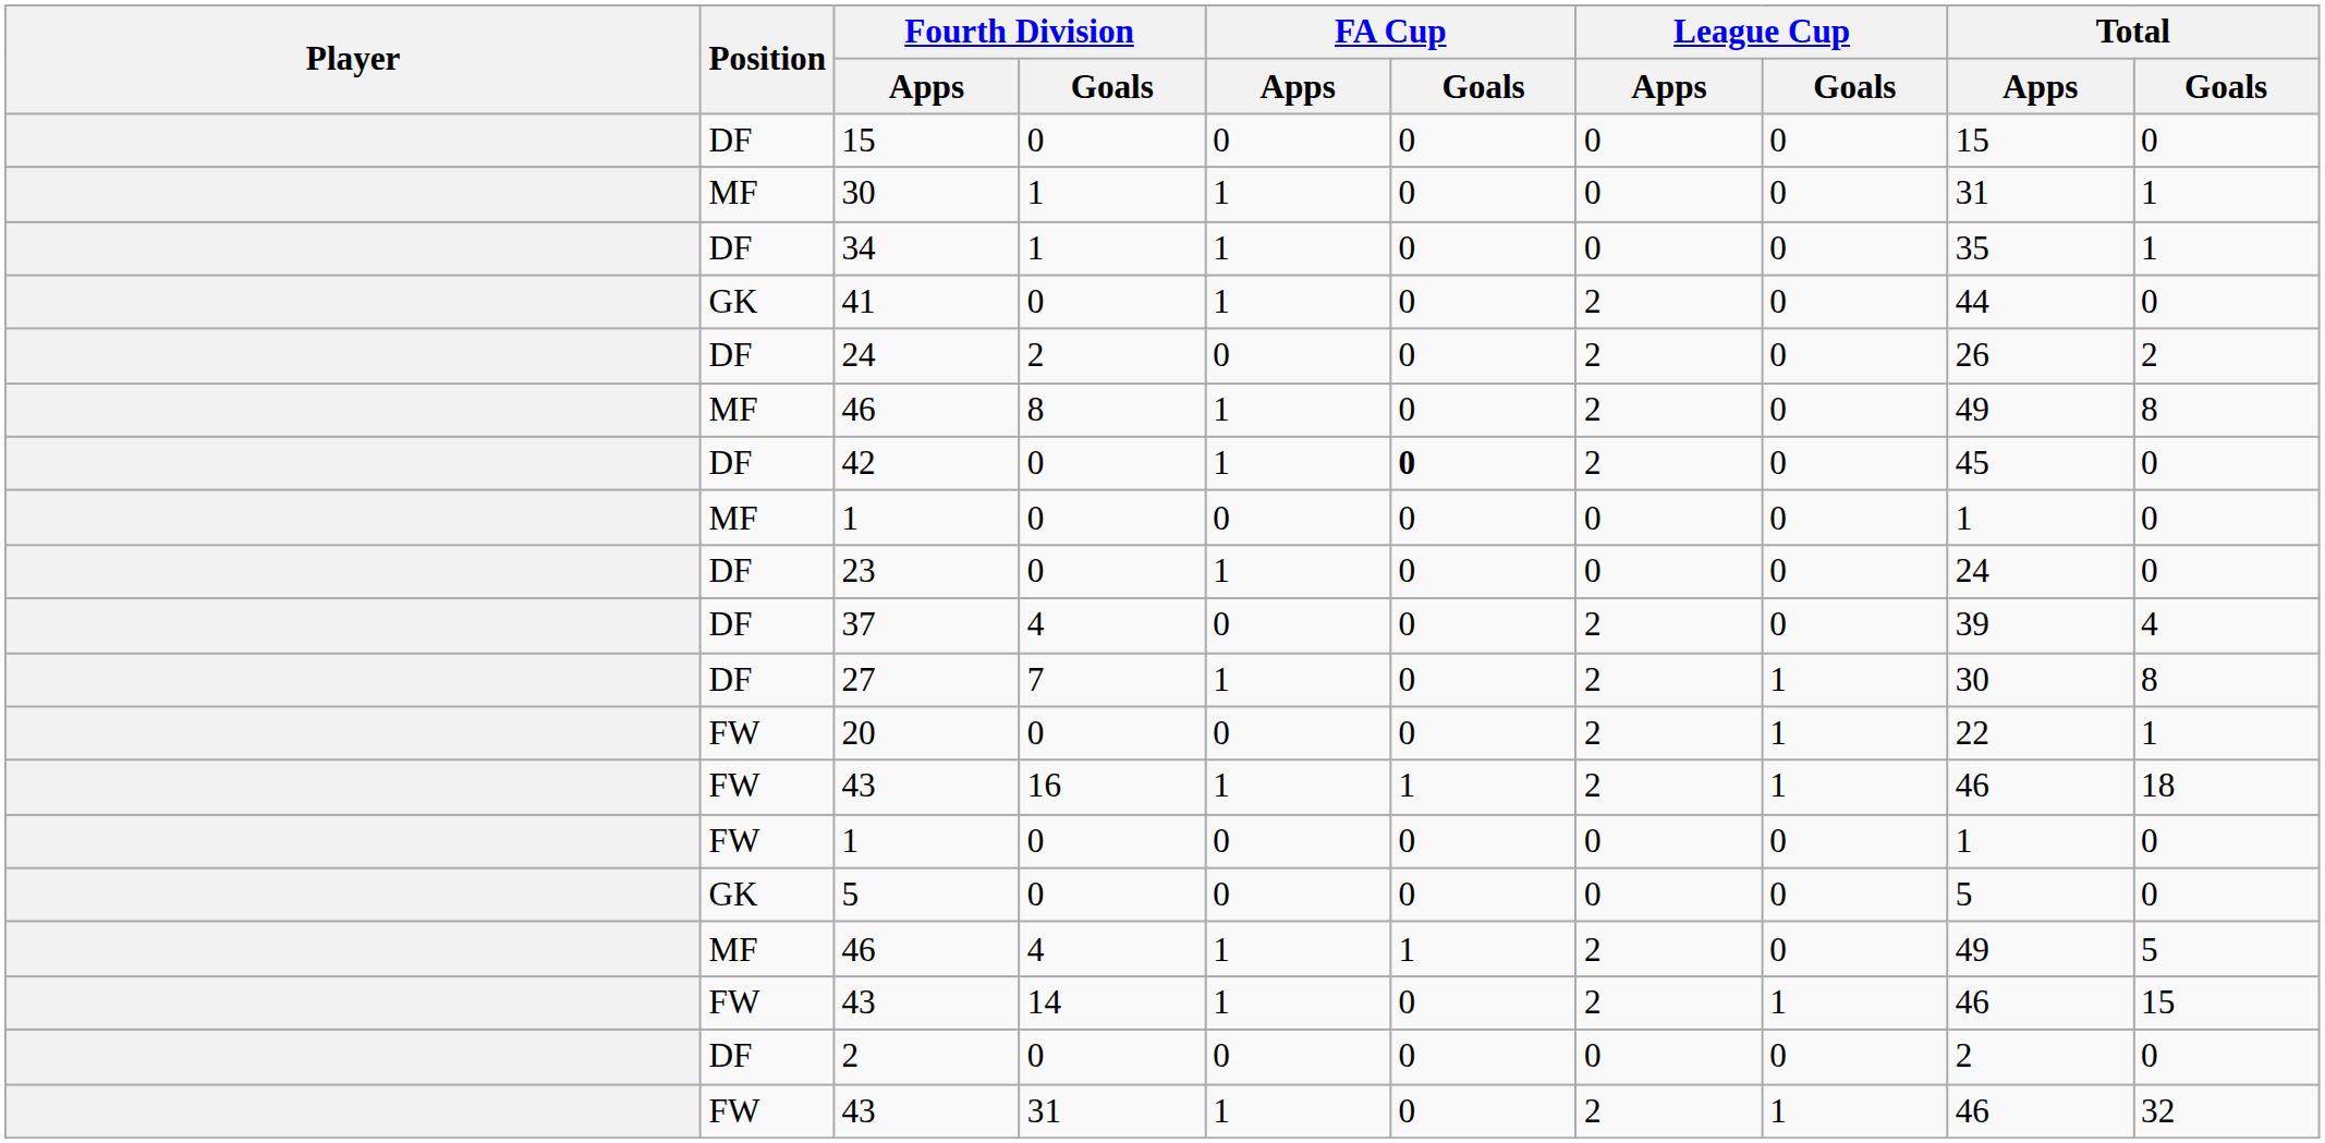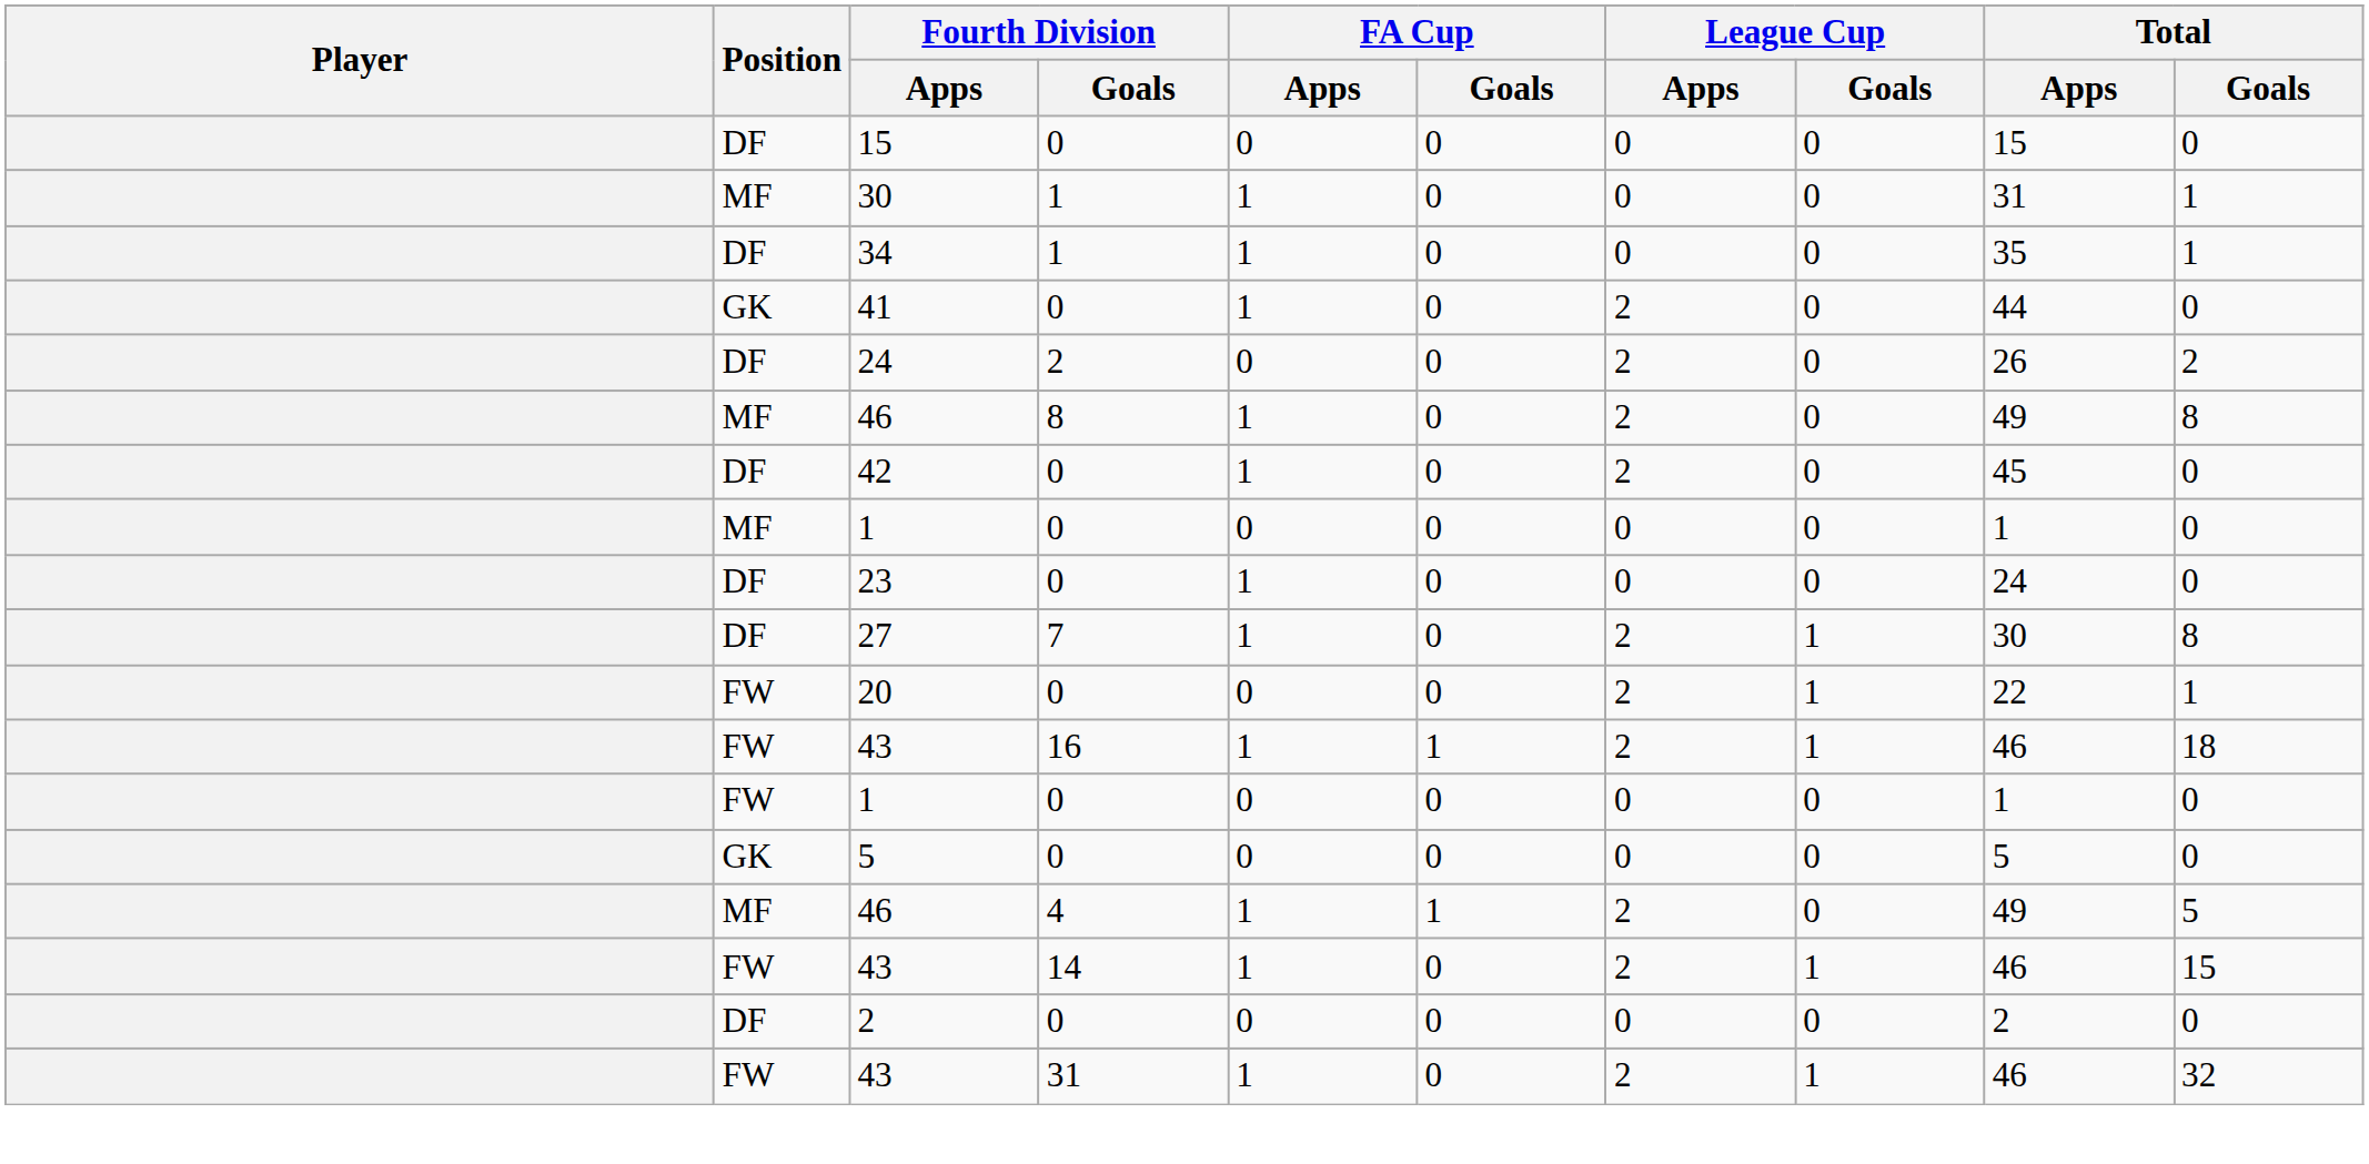42 | FA Cup / Goals: bold -> normal
- row: DF | 37 | 4 | 0 | 0 | 2 | 0 | 39 | 4
